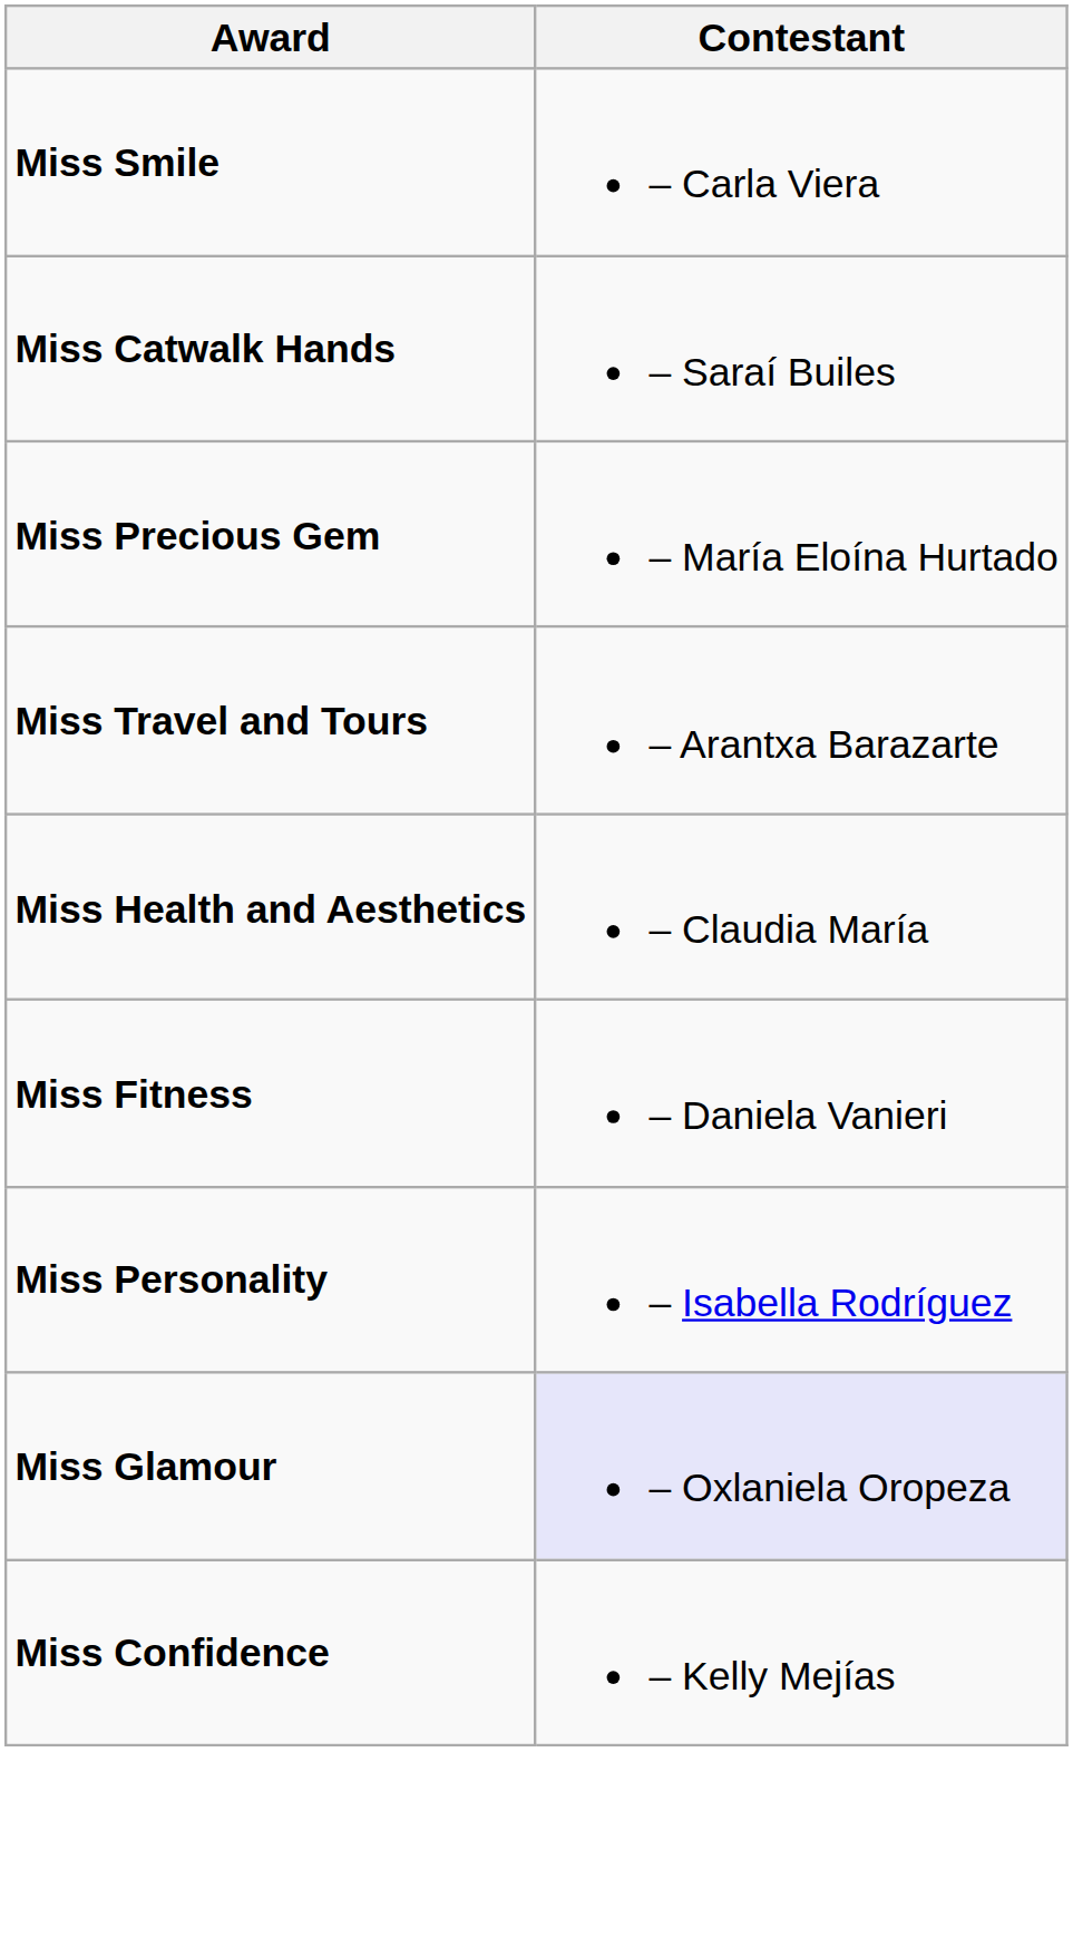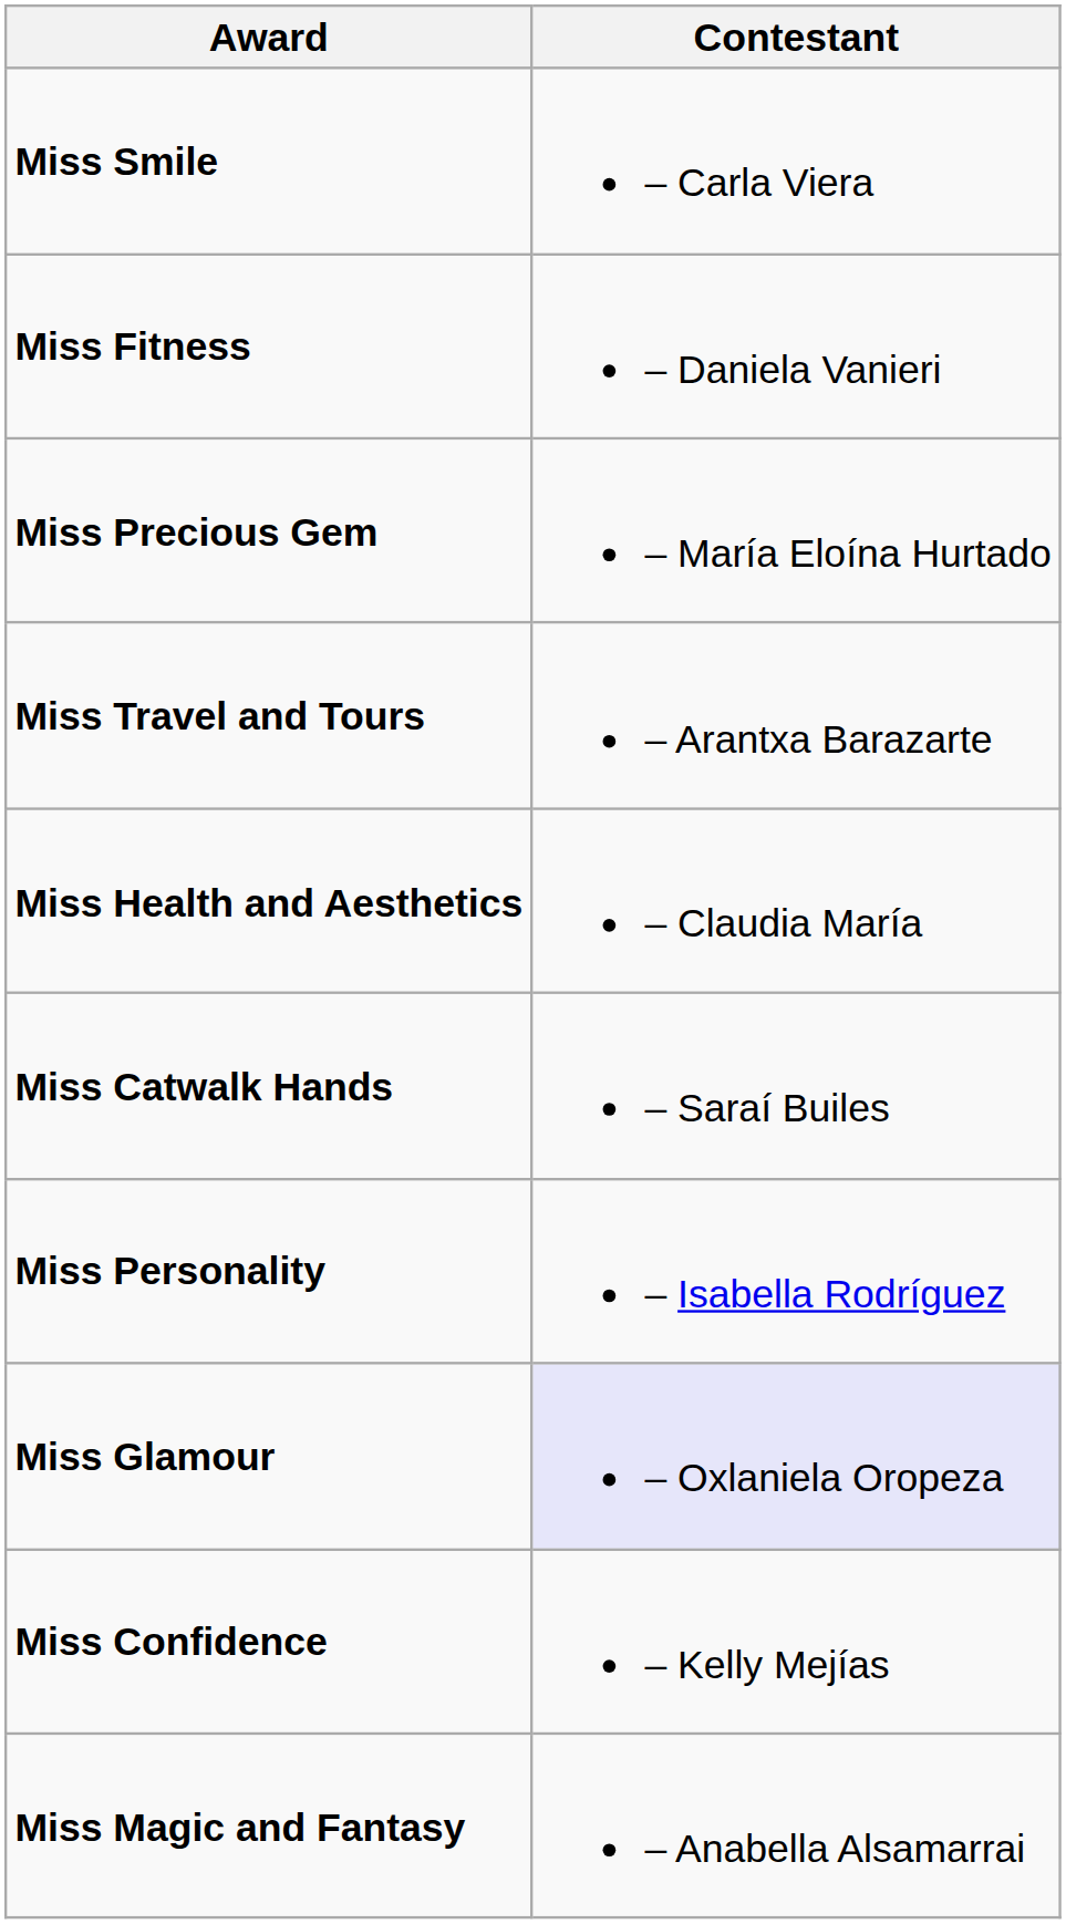rows swapped: Miss Catwalk Hands <-> Miss Fitness
+ row: Miss Magic and Fantasy | – Anabella Alsamarrai
